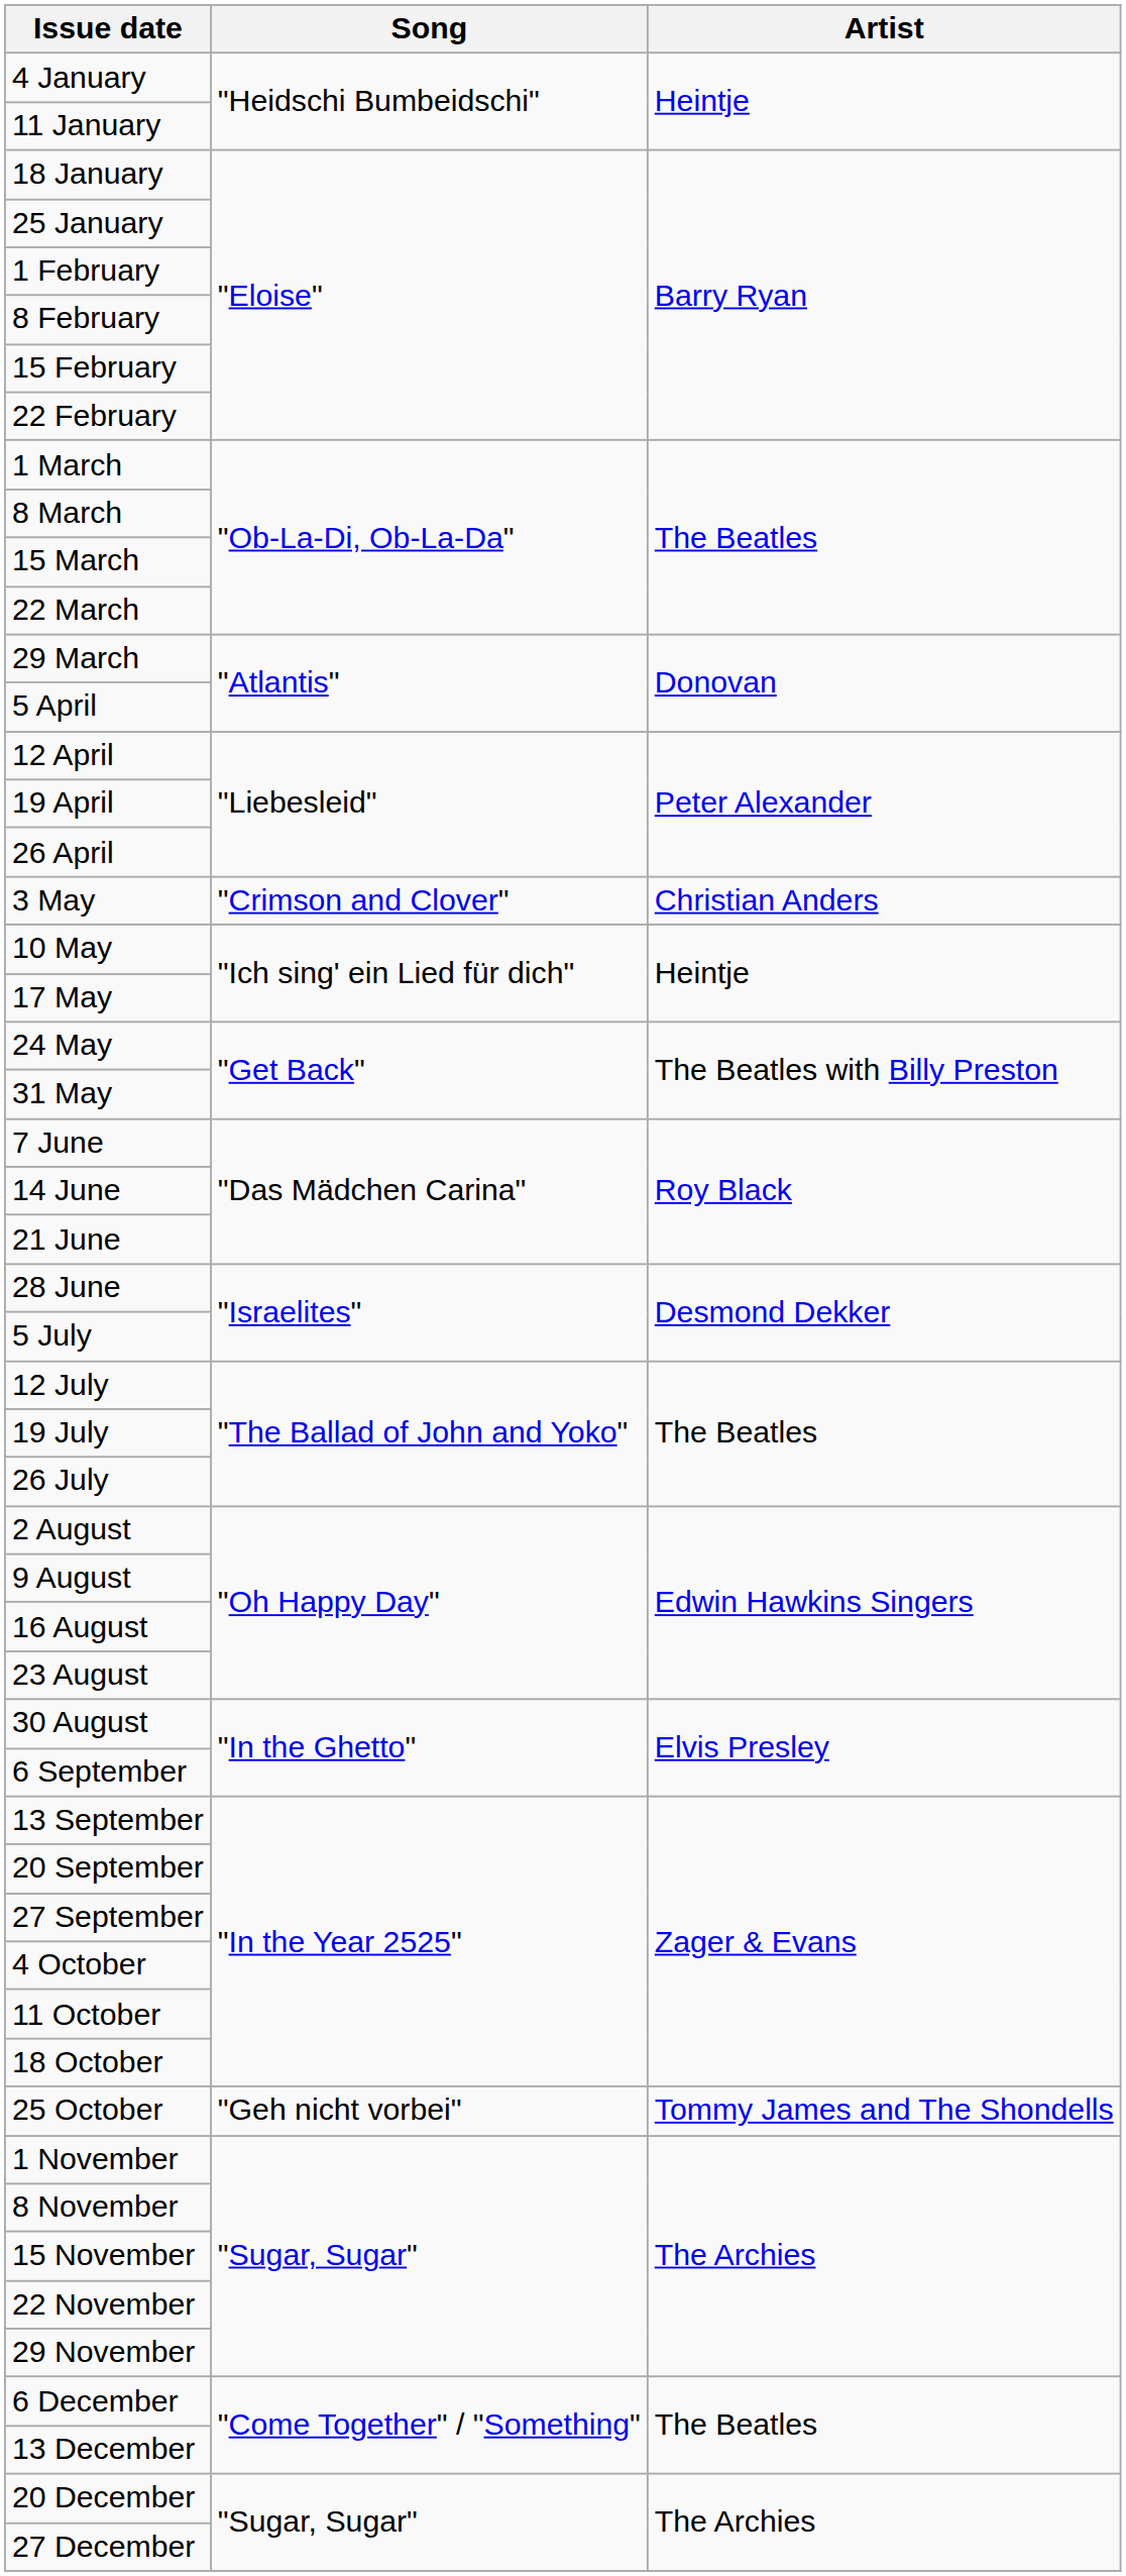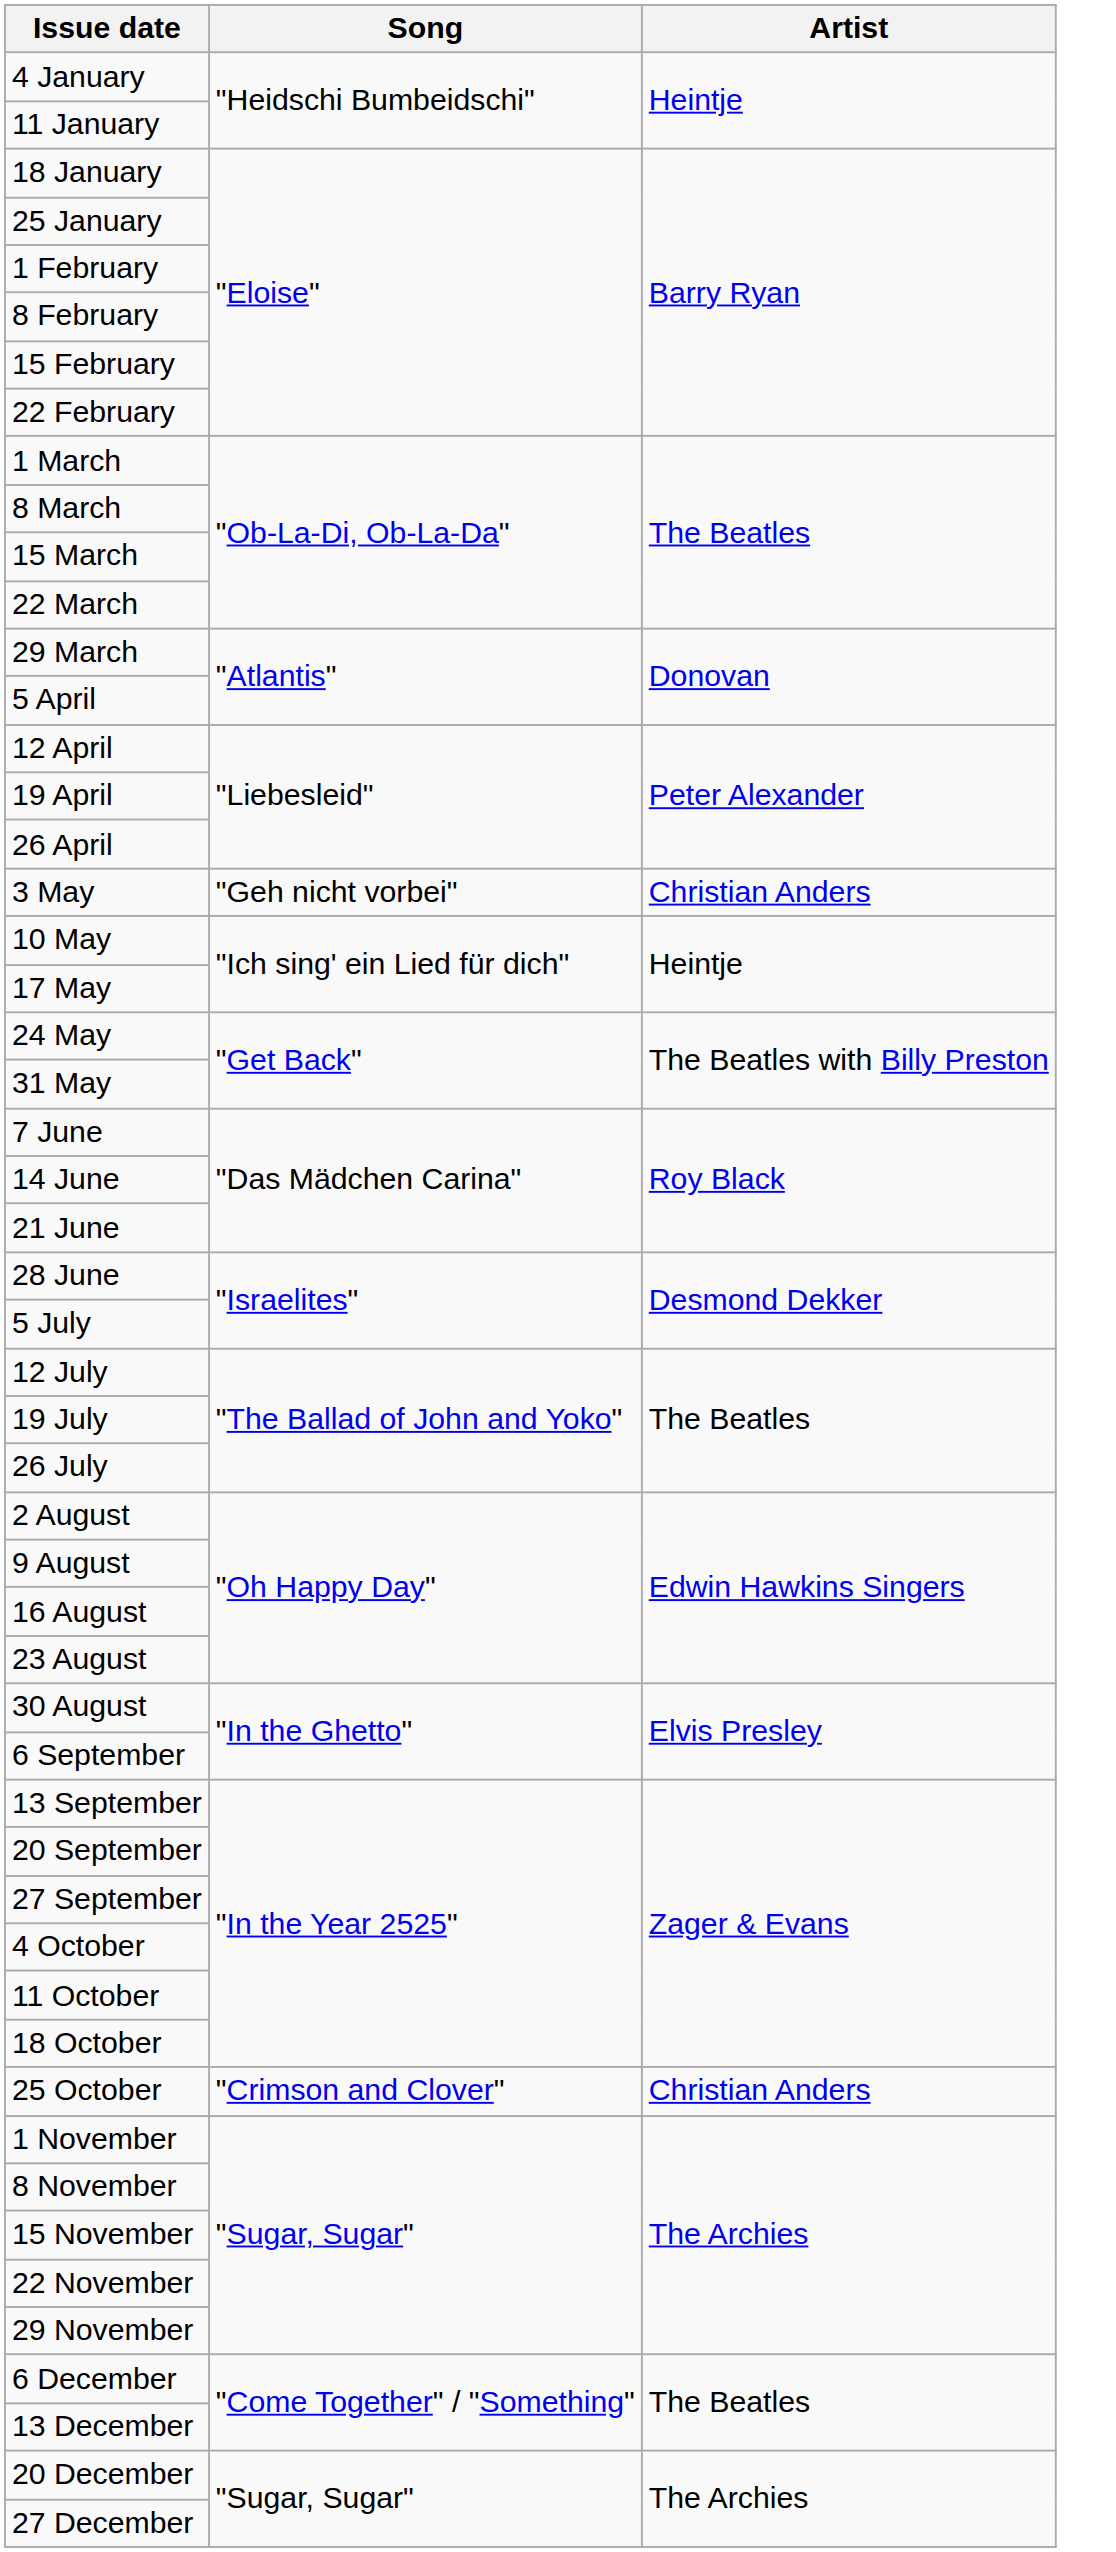3 May | Song: "Crimson and Clover" -> "Geh nicht vorbei"
25 October | Song: "Geh nicht vorbei" -> "Crimson and Clover"
25 October | Artist: Tommy James and The Shondells -> Christian Anders
